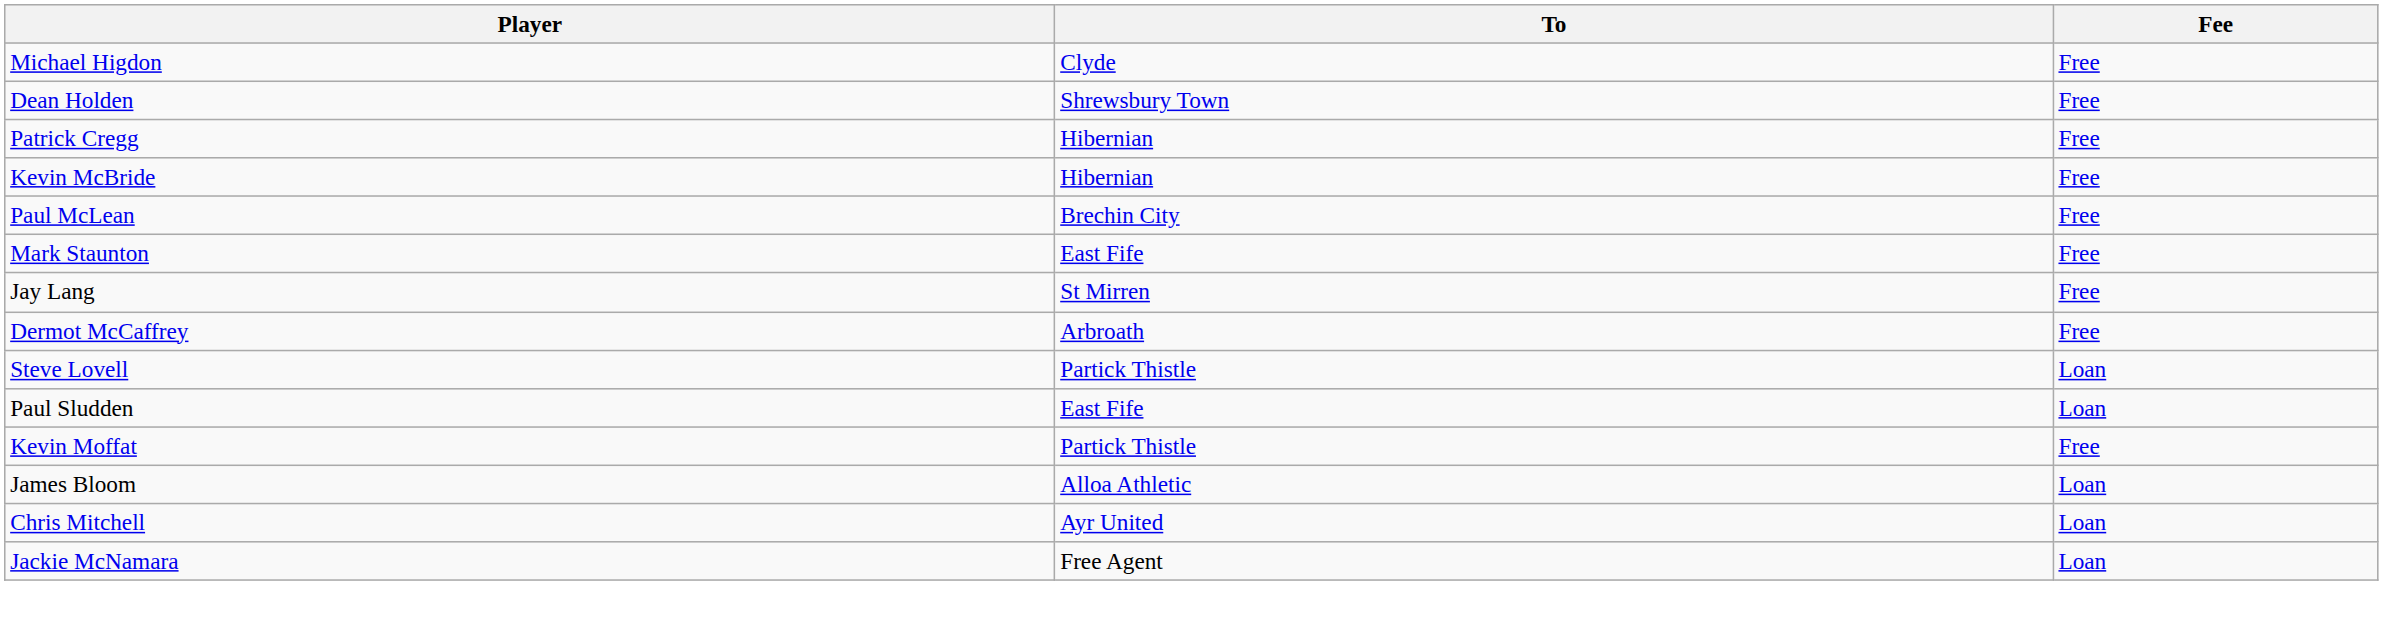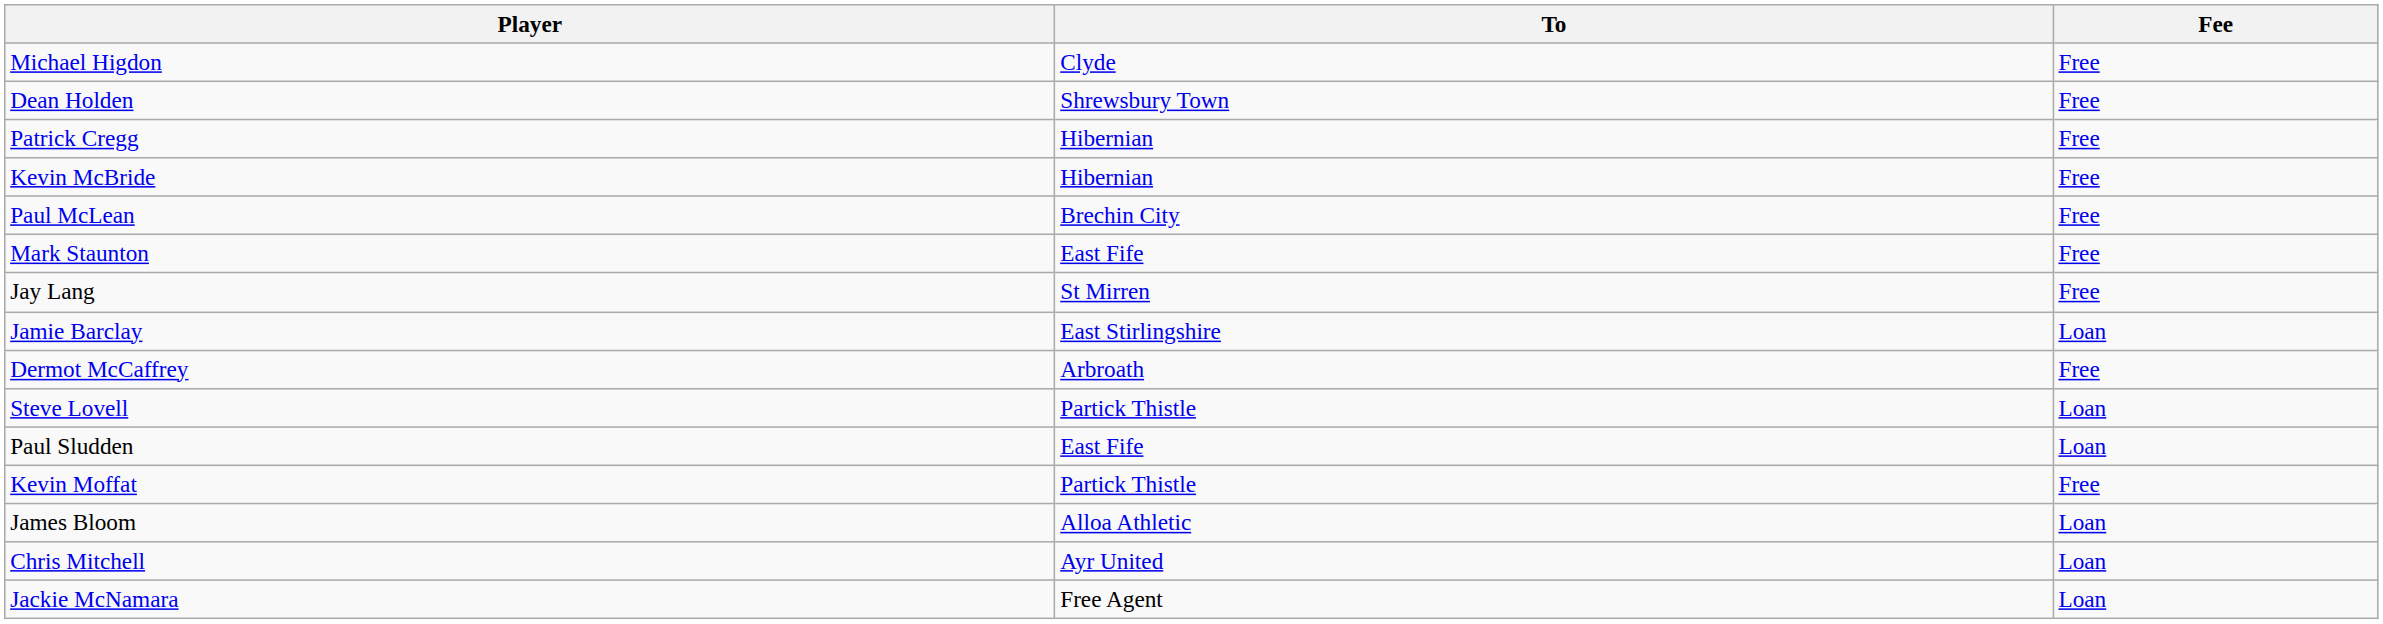+ row: Jamie Barclay | East Stirlingshire | Loan
